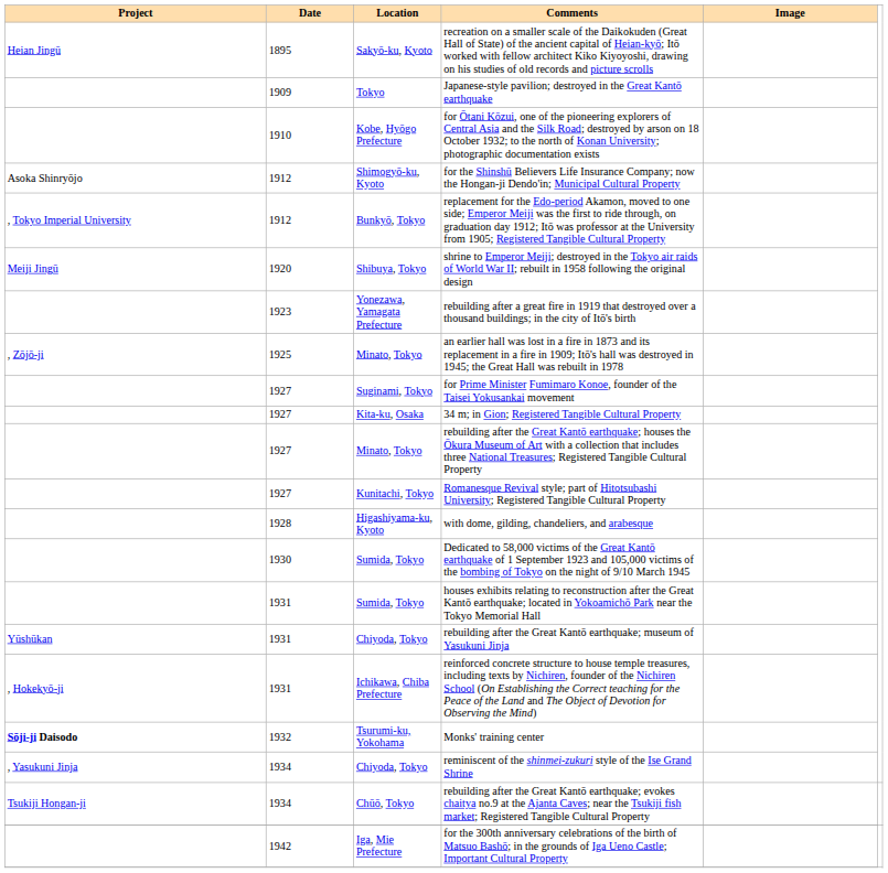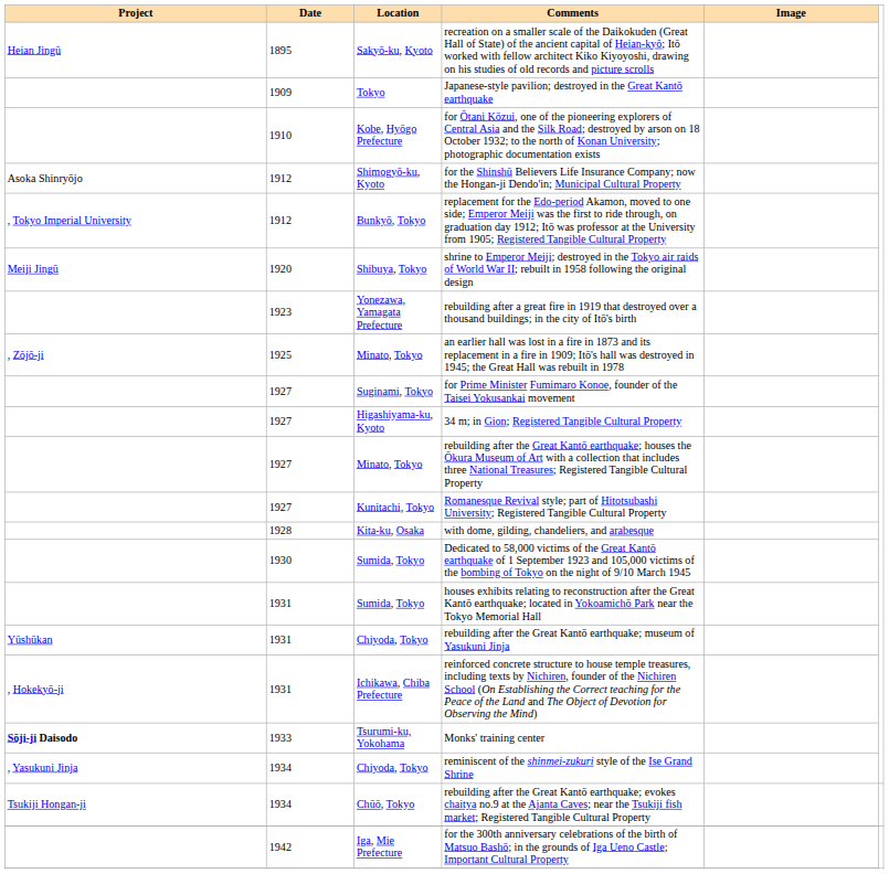34 m; in Gion; Registered Tangible Cultural Property | Location: Kita-ku, Osaka -> Higashiyama-ku, Kyoto
with dome, gilding, chandeliers, and arabesque | Location: Higashiyama-ku, Kyoto -> Kita-ku, Osaka
Monks' training center | Date: 1932 -> 1933
